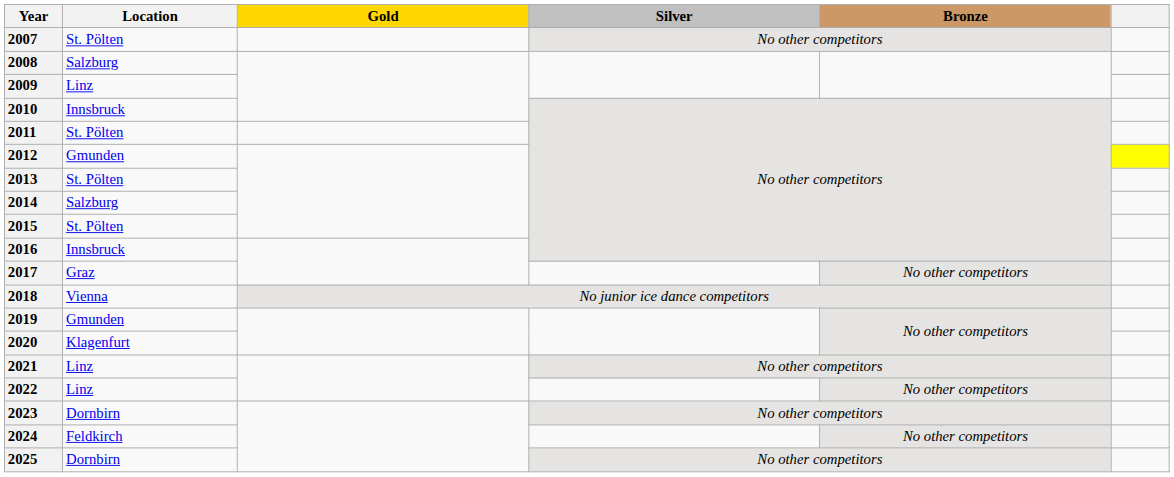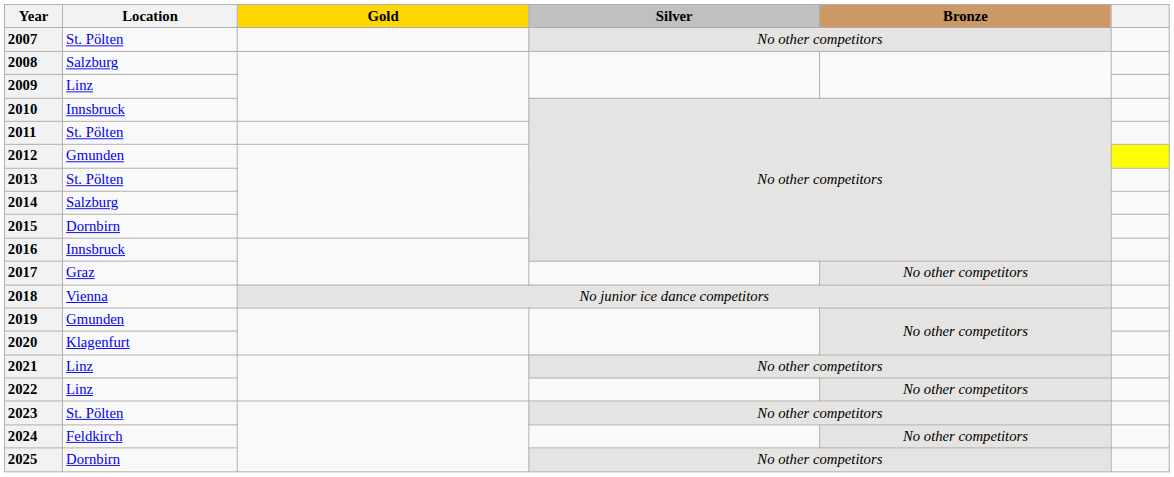2015 | Location: St. Pölten -> Dornbirn
2023 | Location: Dornbirn -> St. Pölten
